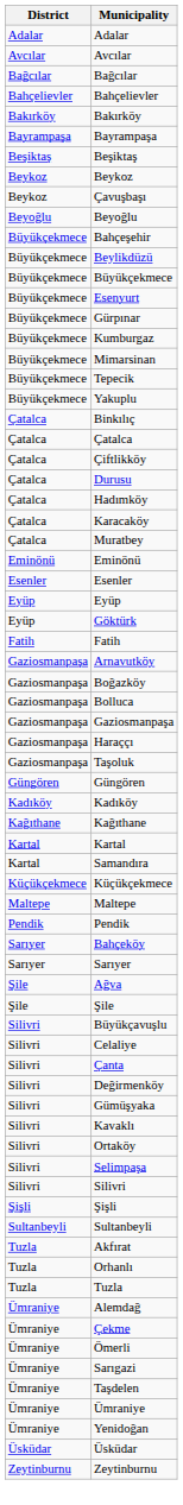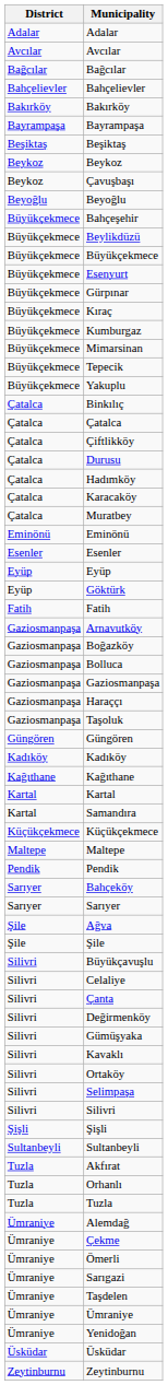+ row: Büyükçekmece | Kıraç
